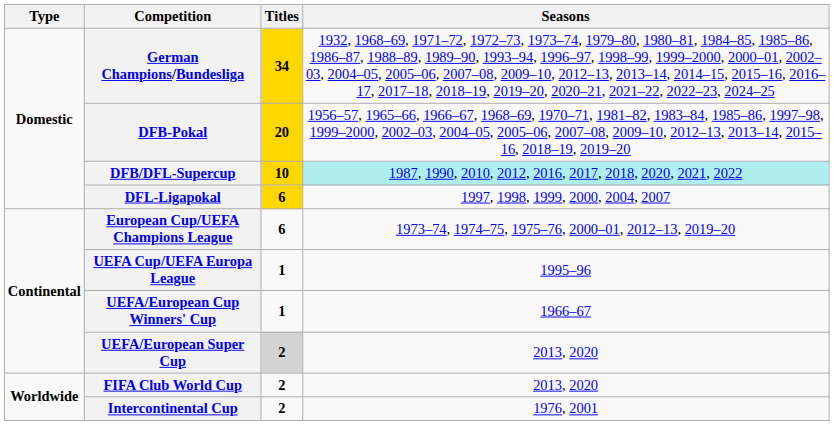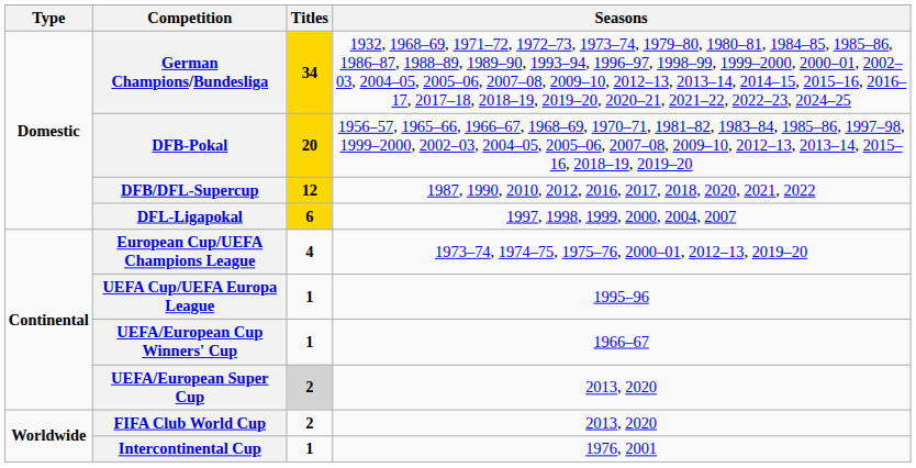DFB/DFL-Supercup | Titles: 10 -> 12
DFB/DFL-Supercup | Seasons: paleturquoise background -> no background
European Cup/UEFA Champions League | Titles: 6 -> 4
Intercontinental Cup | Titles: 2 -> 1
